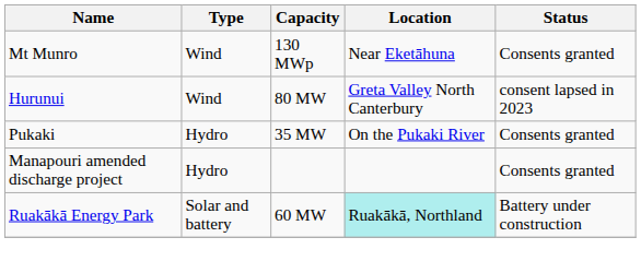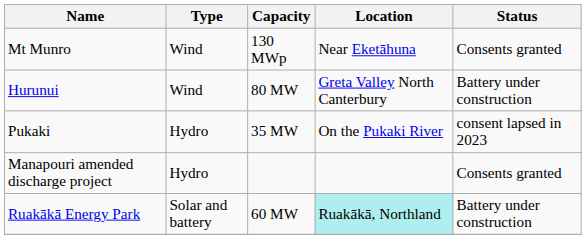Hurunui | Status: consent lapsed in 2023 -> Battery under construction
Pukaki | Status: Consents granted -> consent lapsed in 2023
